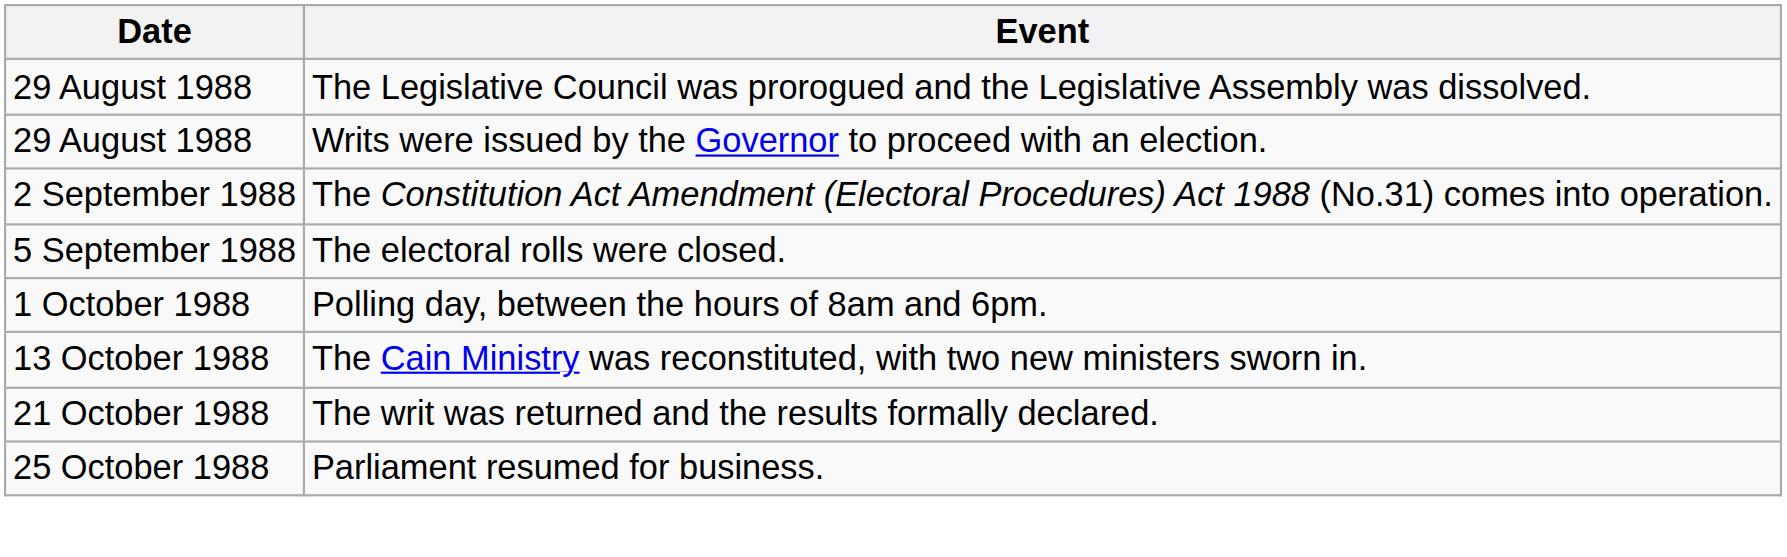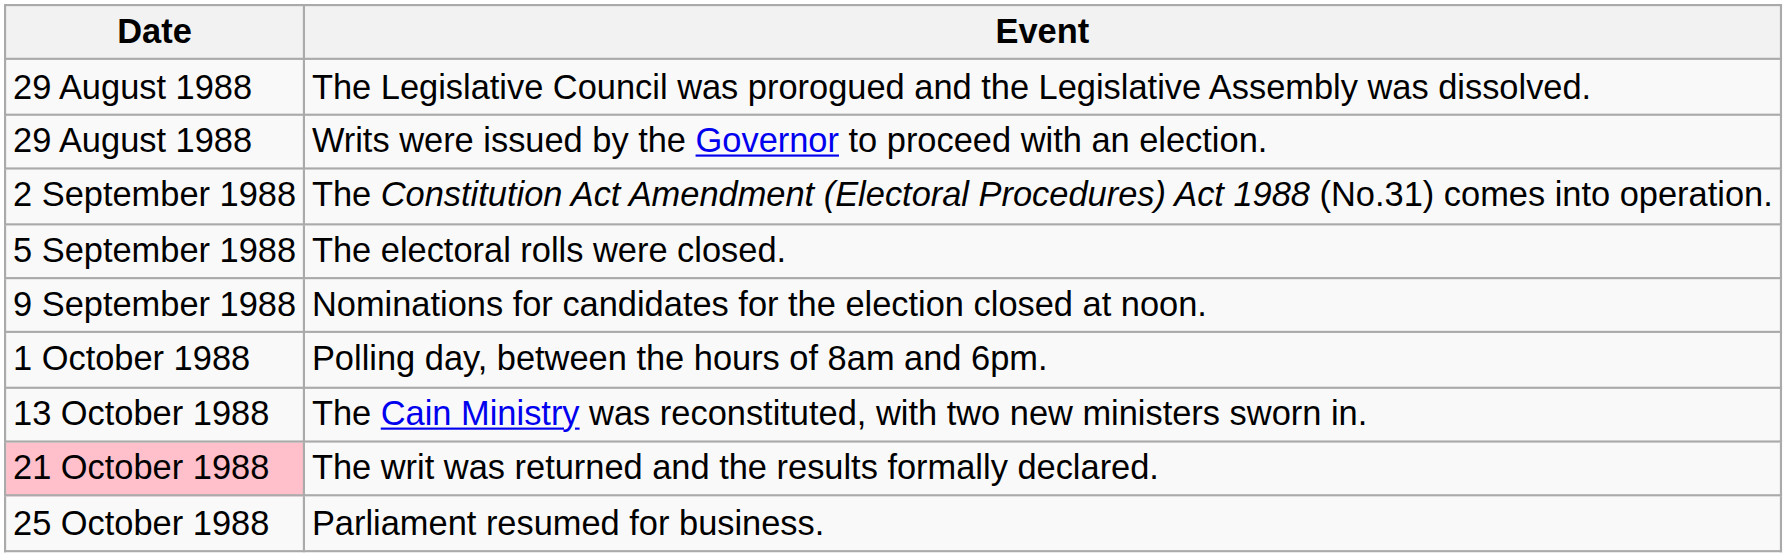+ row: 9 September 1988 | Nominations for candidates for the election closed at noon.
The writ was returned and the results formally declared. | Date: no background -> pink background
